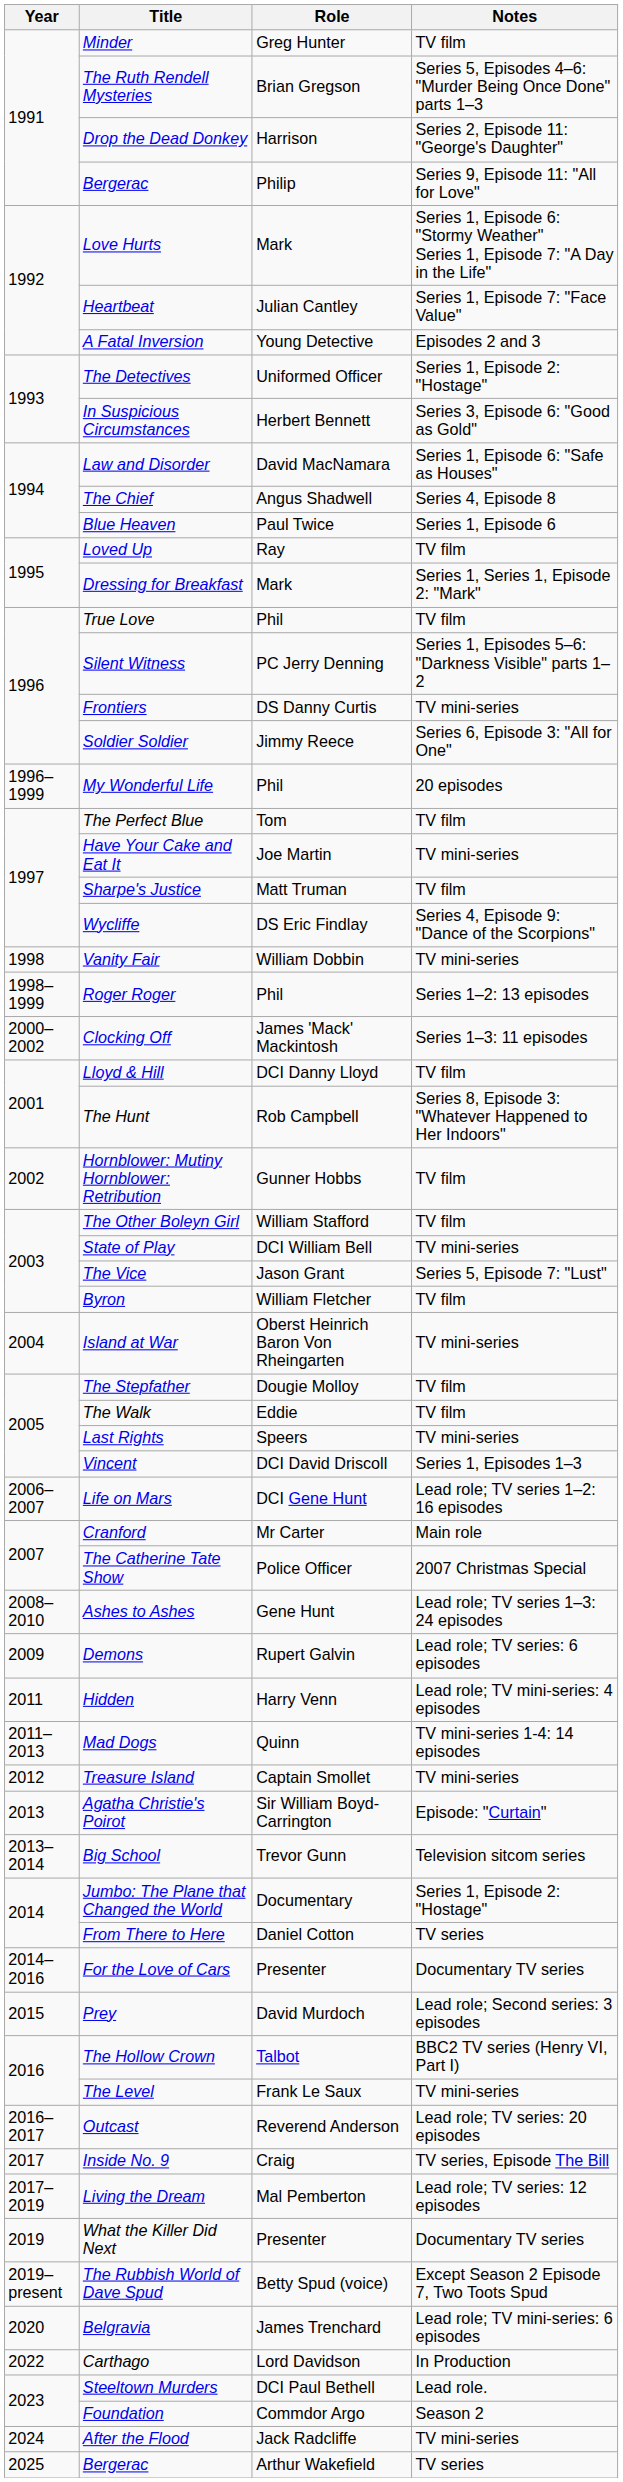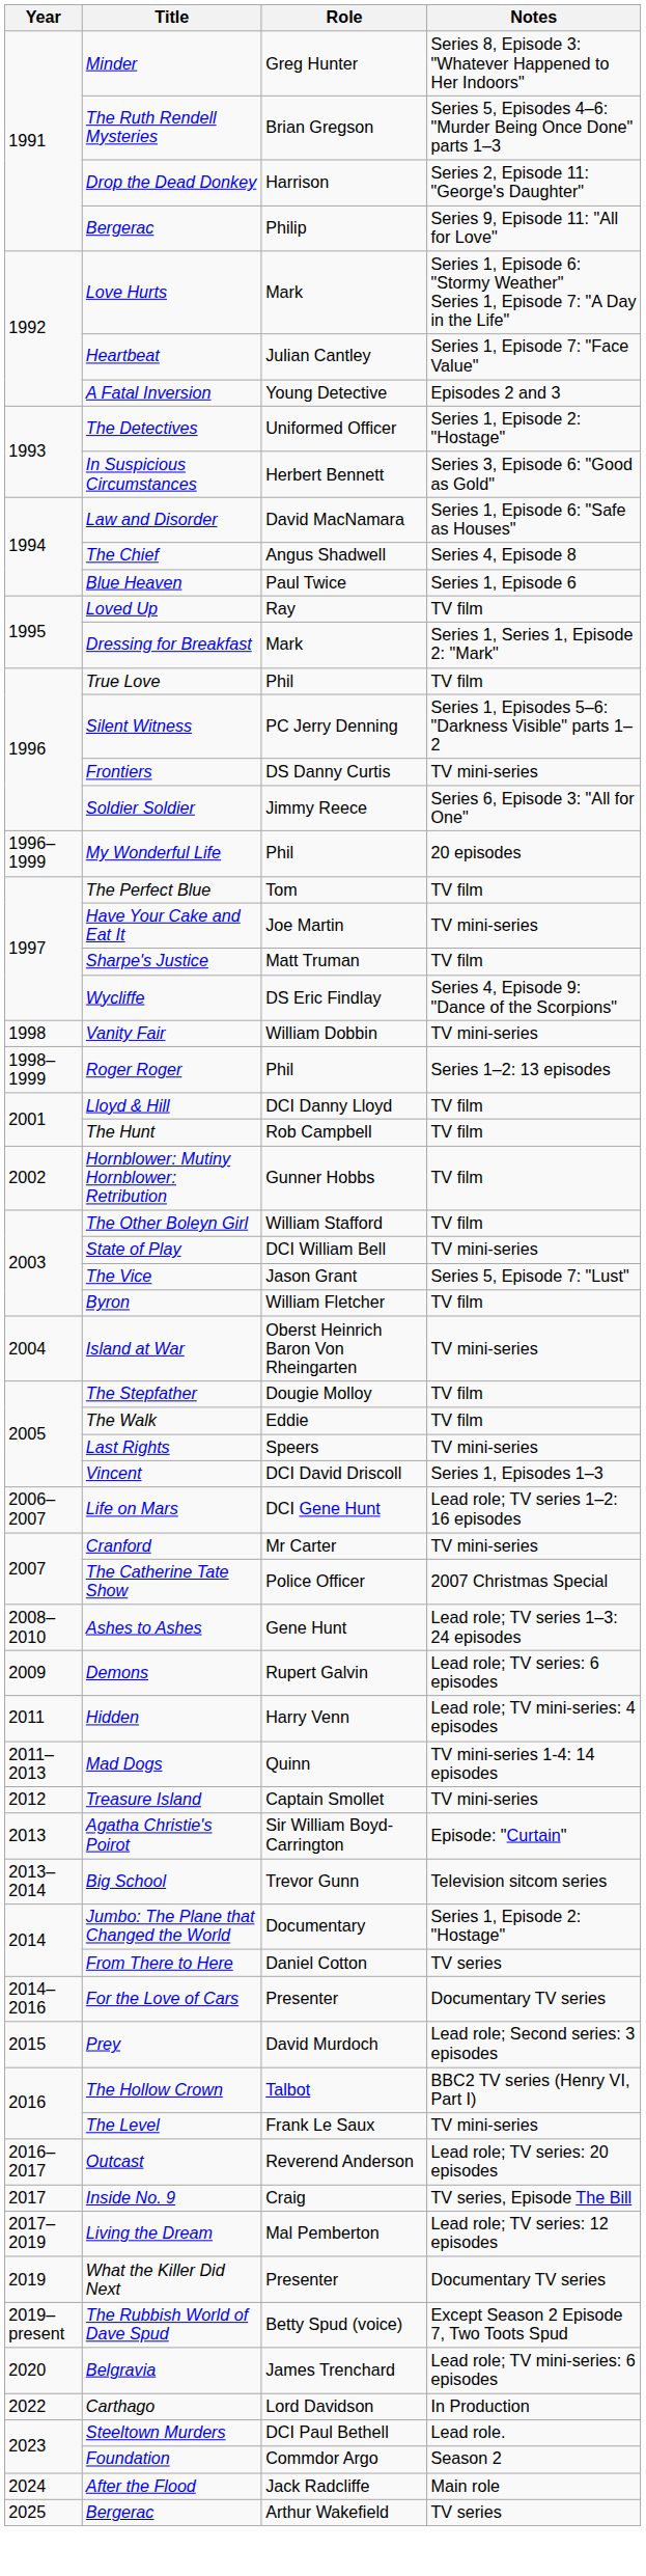Minder | Notes: TV film -> Series 8, Episode 3: "Whatever Happened to Her Indoors"
- row: 2000–2002 | Clocking Off | James 'Mack' Mackintosh | Series 1–3: 11 episodes
The Hunt | Notes: Series 8, Episode 3: "Whatever Happened to Her Indoors" -> TV film
Cranford | Notes: Main role -> TV mini-series
After the Flood | Notes: TV mini-series -> Main role
